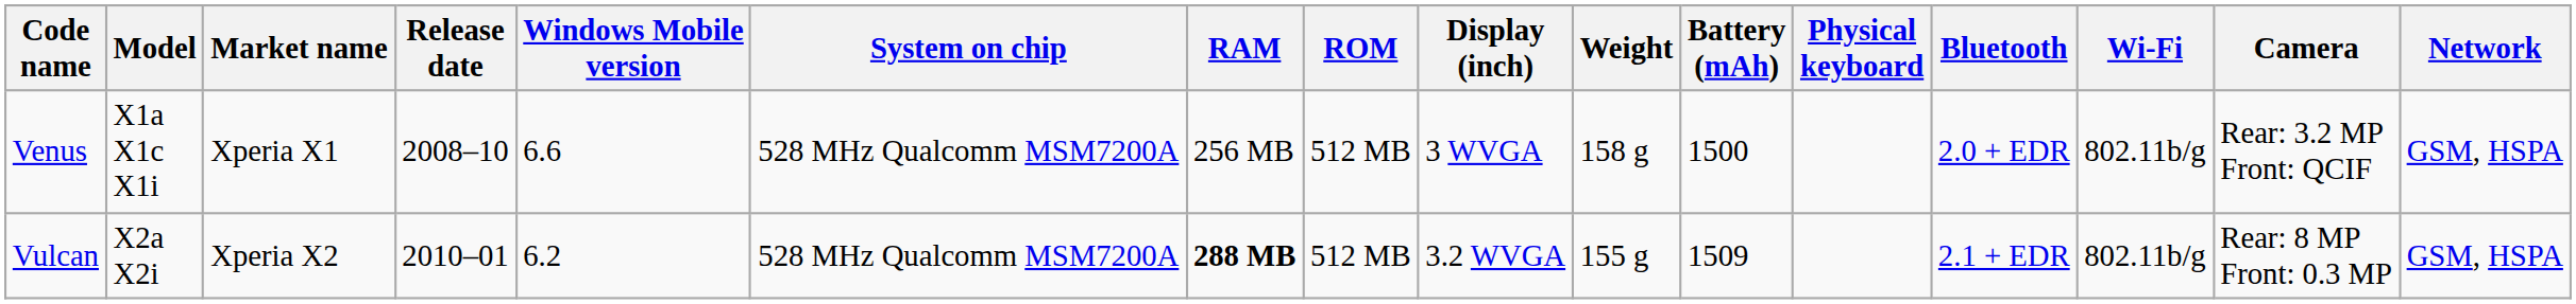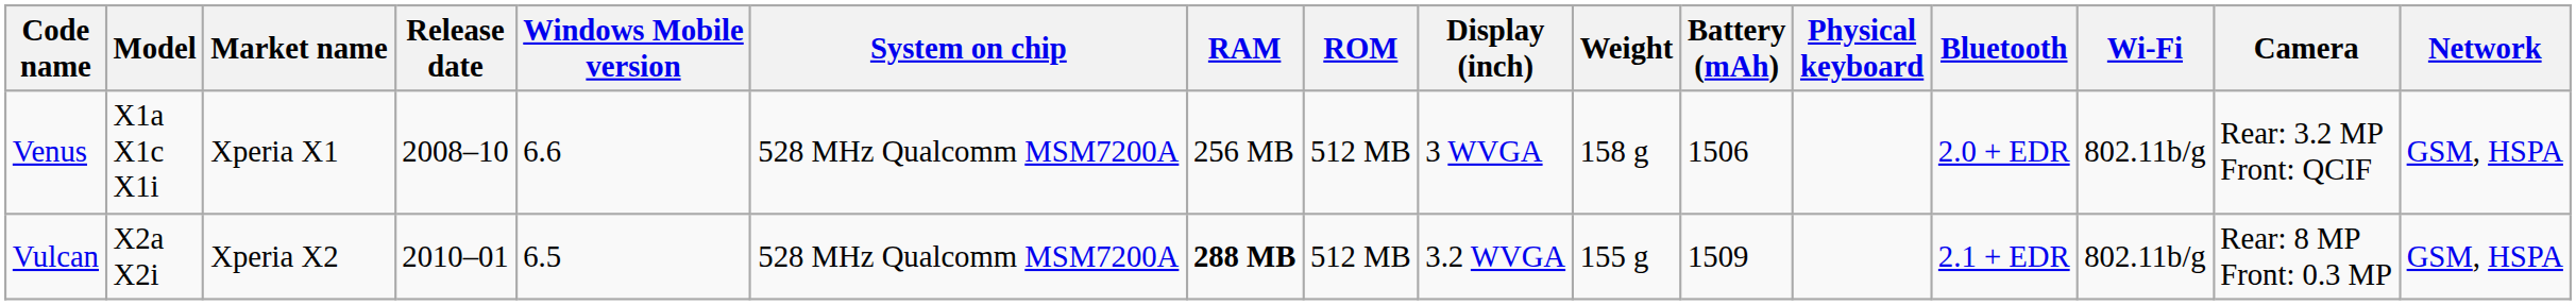Venus | Battery (mAh): 1500 -> 1506
Vulcan | Windows Mobile version: 6.2 -> 6.5
